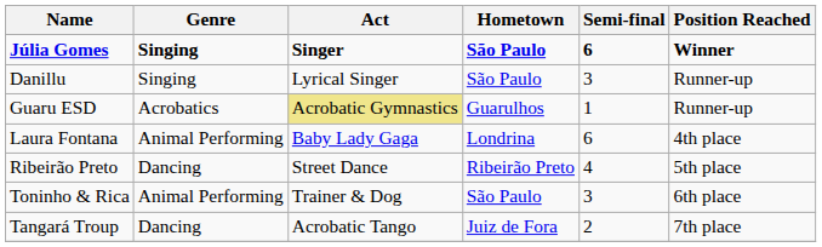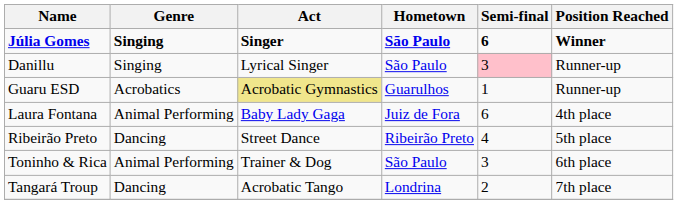Danillu | Semi-final: no background -> pink background
Laura Fontana | Hometown: Londrina -> Juiz de Fora
Tangará Troup | Hometown: Juiz de Fora -> Londrina
